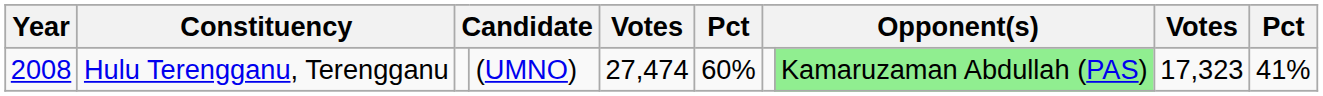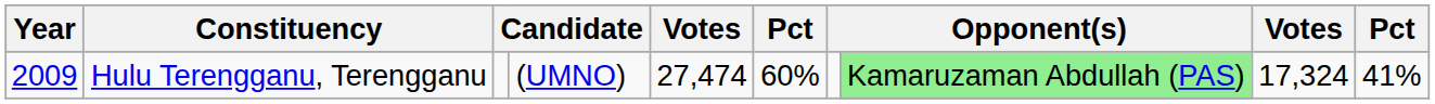Hulu Terengganu, Terengganu | Year: 2008 -> 2009
Hulu Terengganu, Terengganu | column 9: 17,323 -> 17,324
